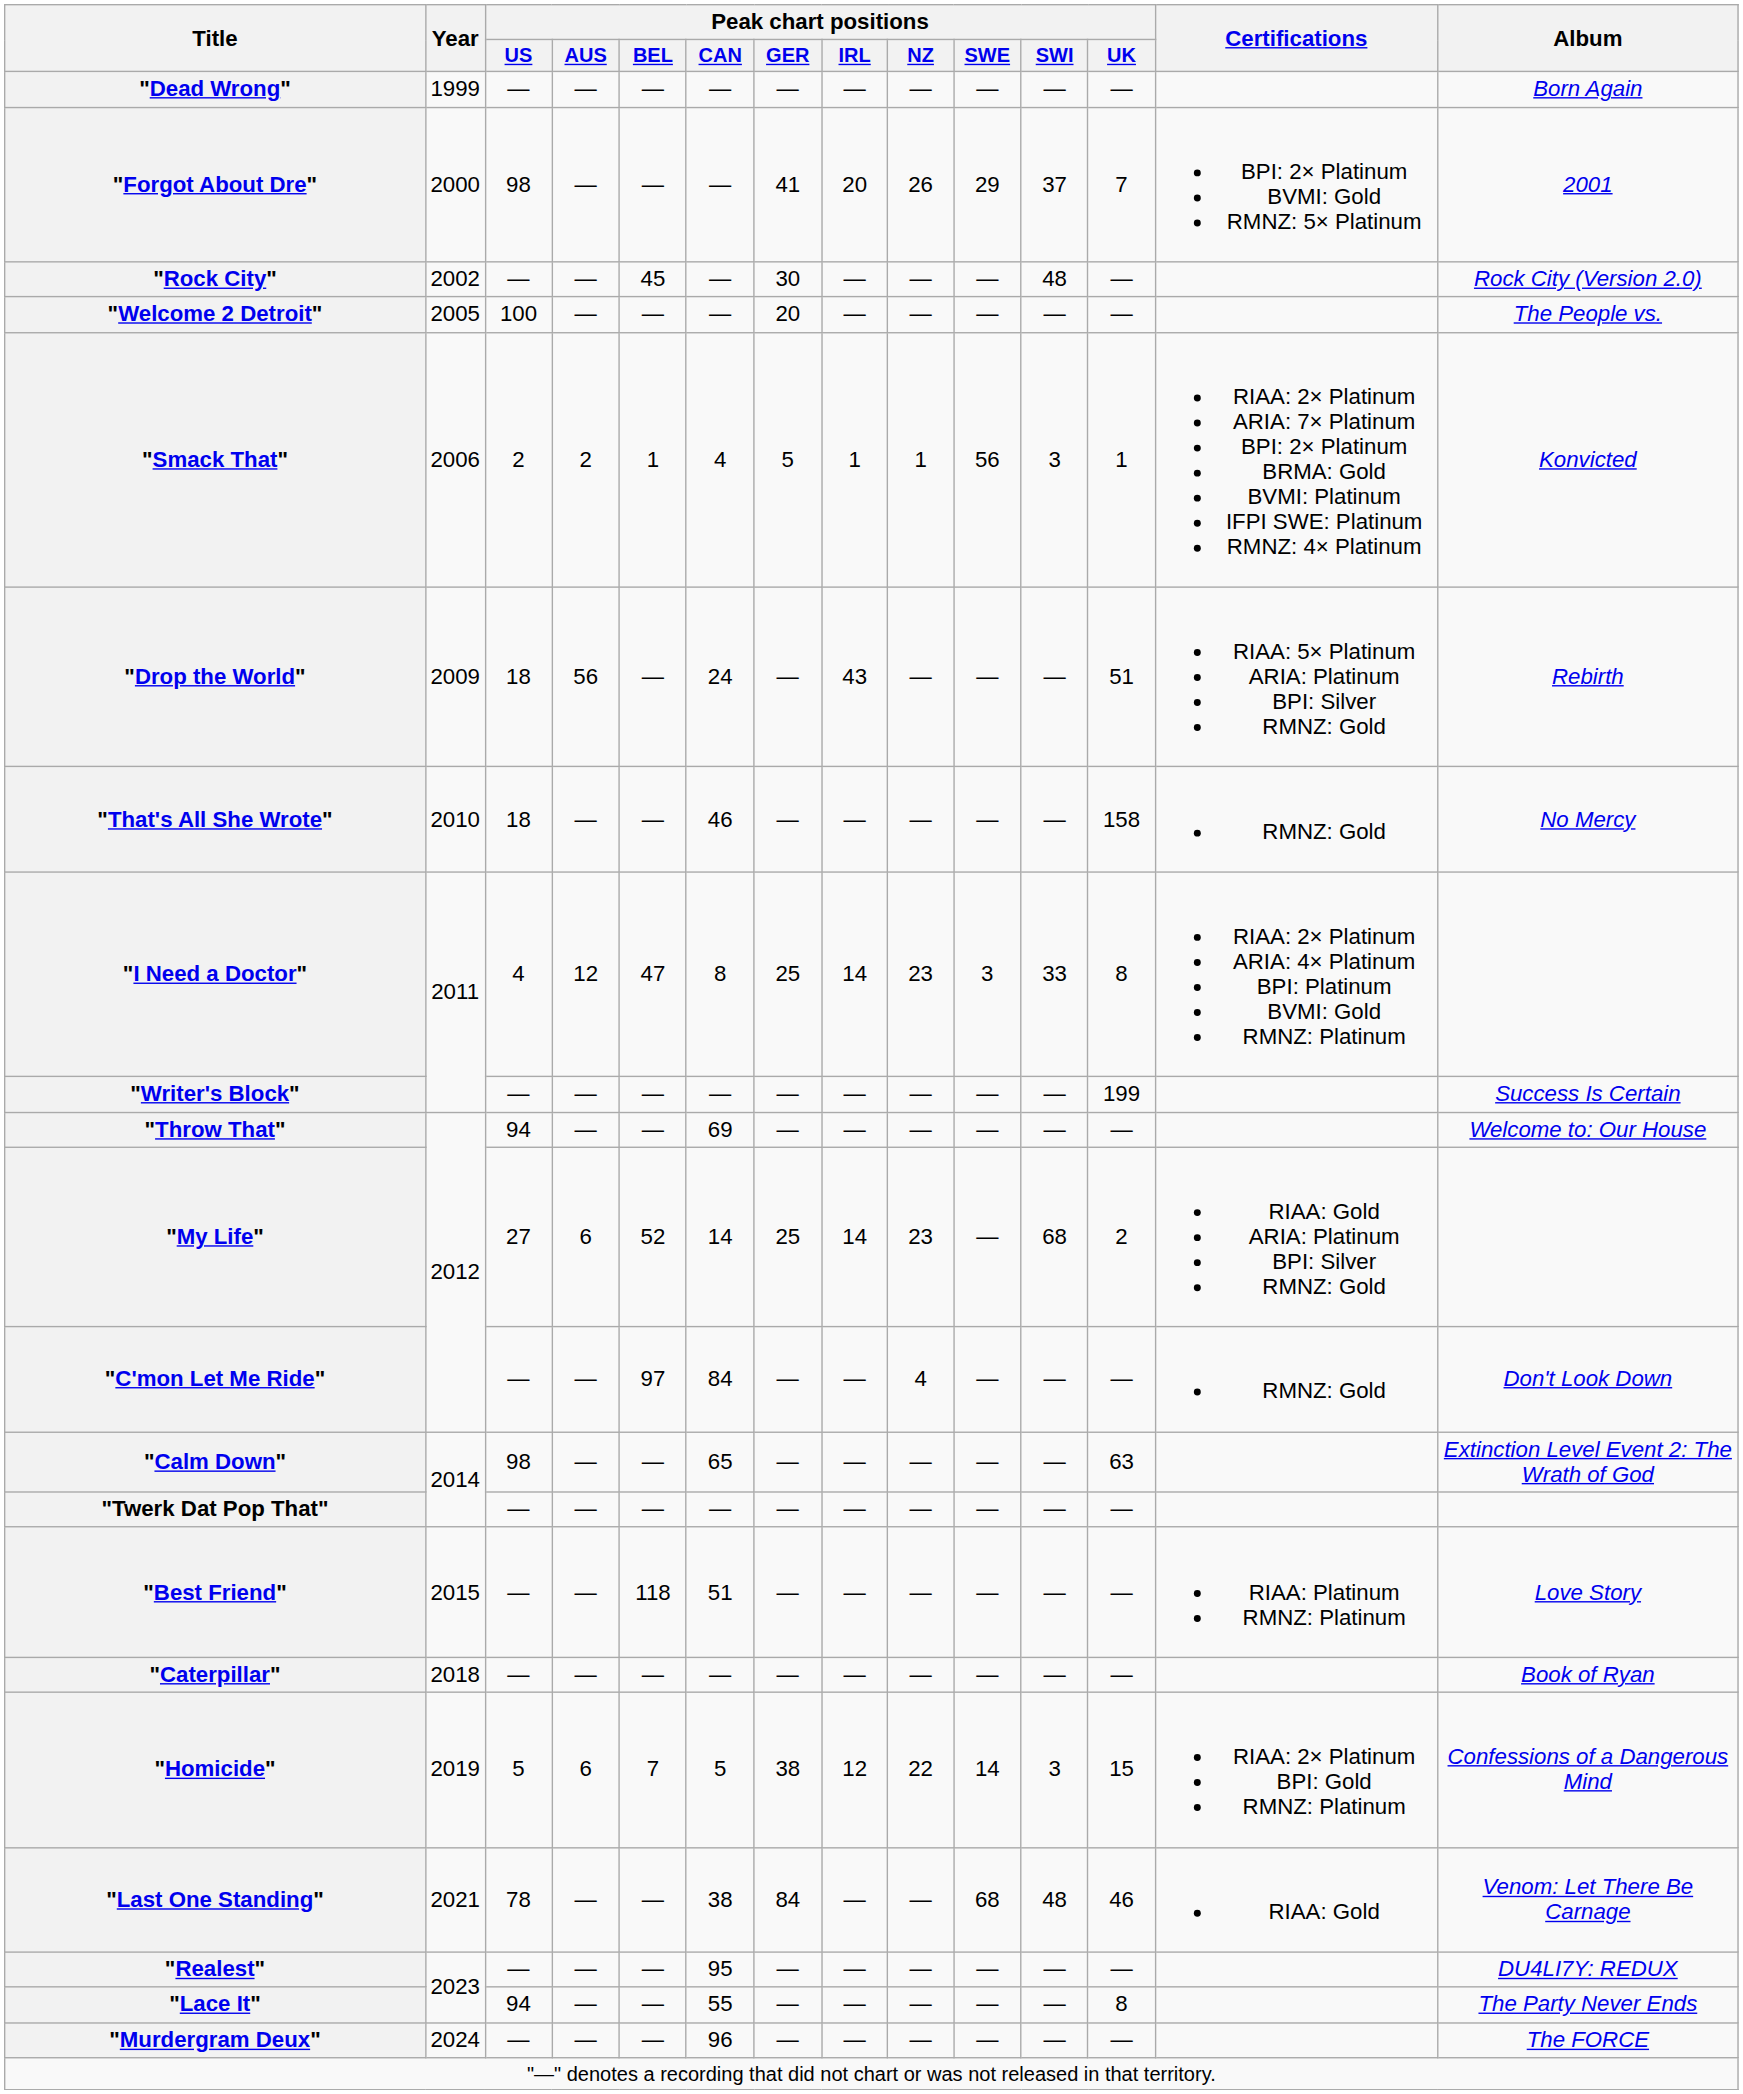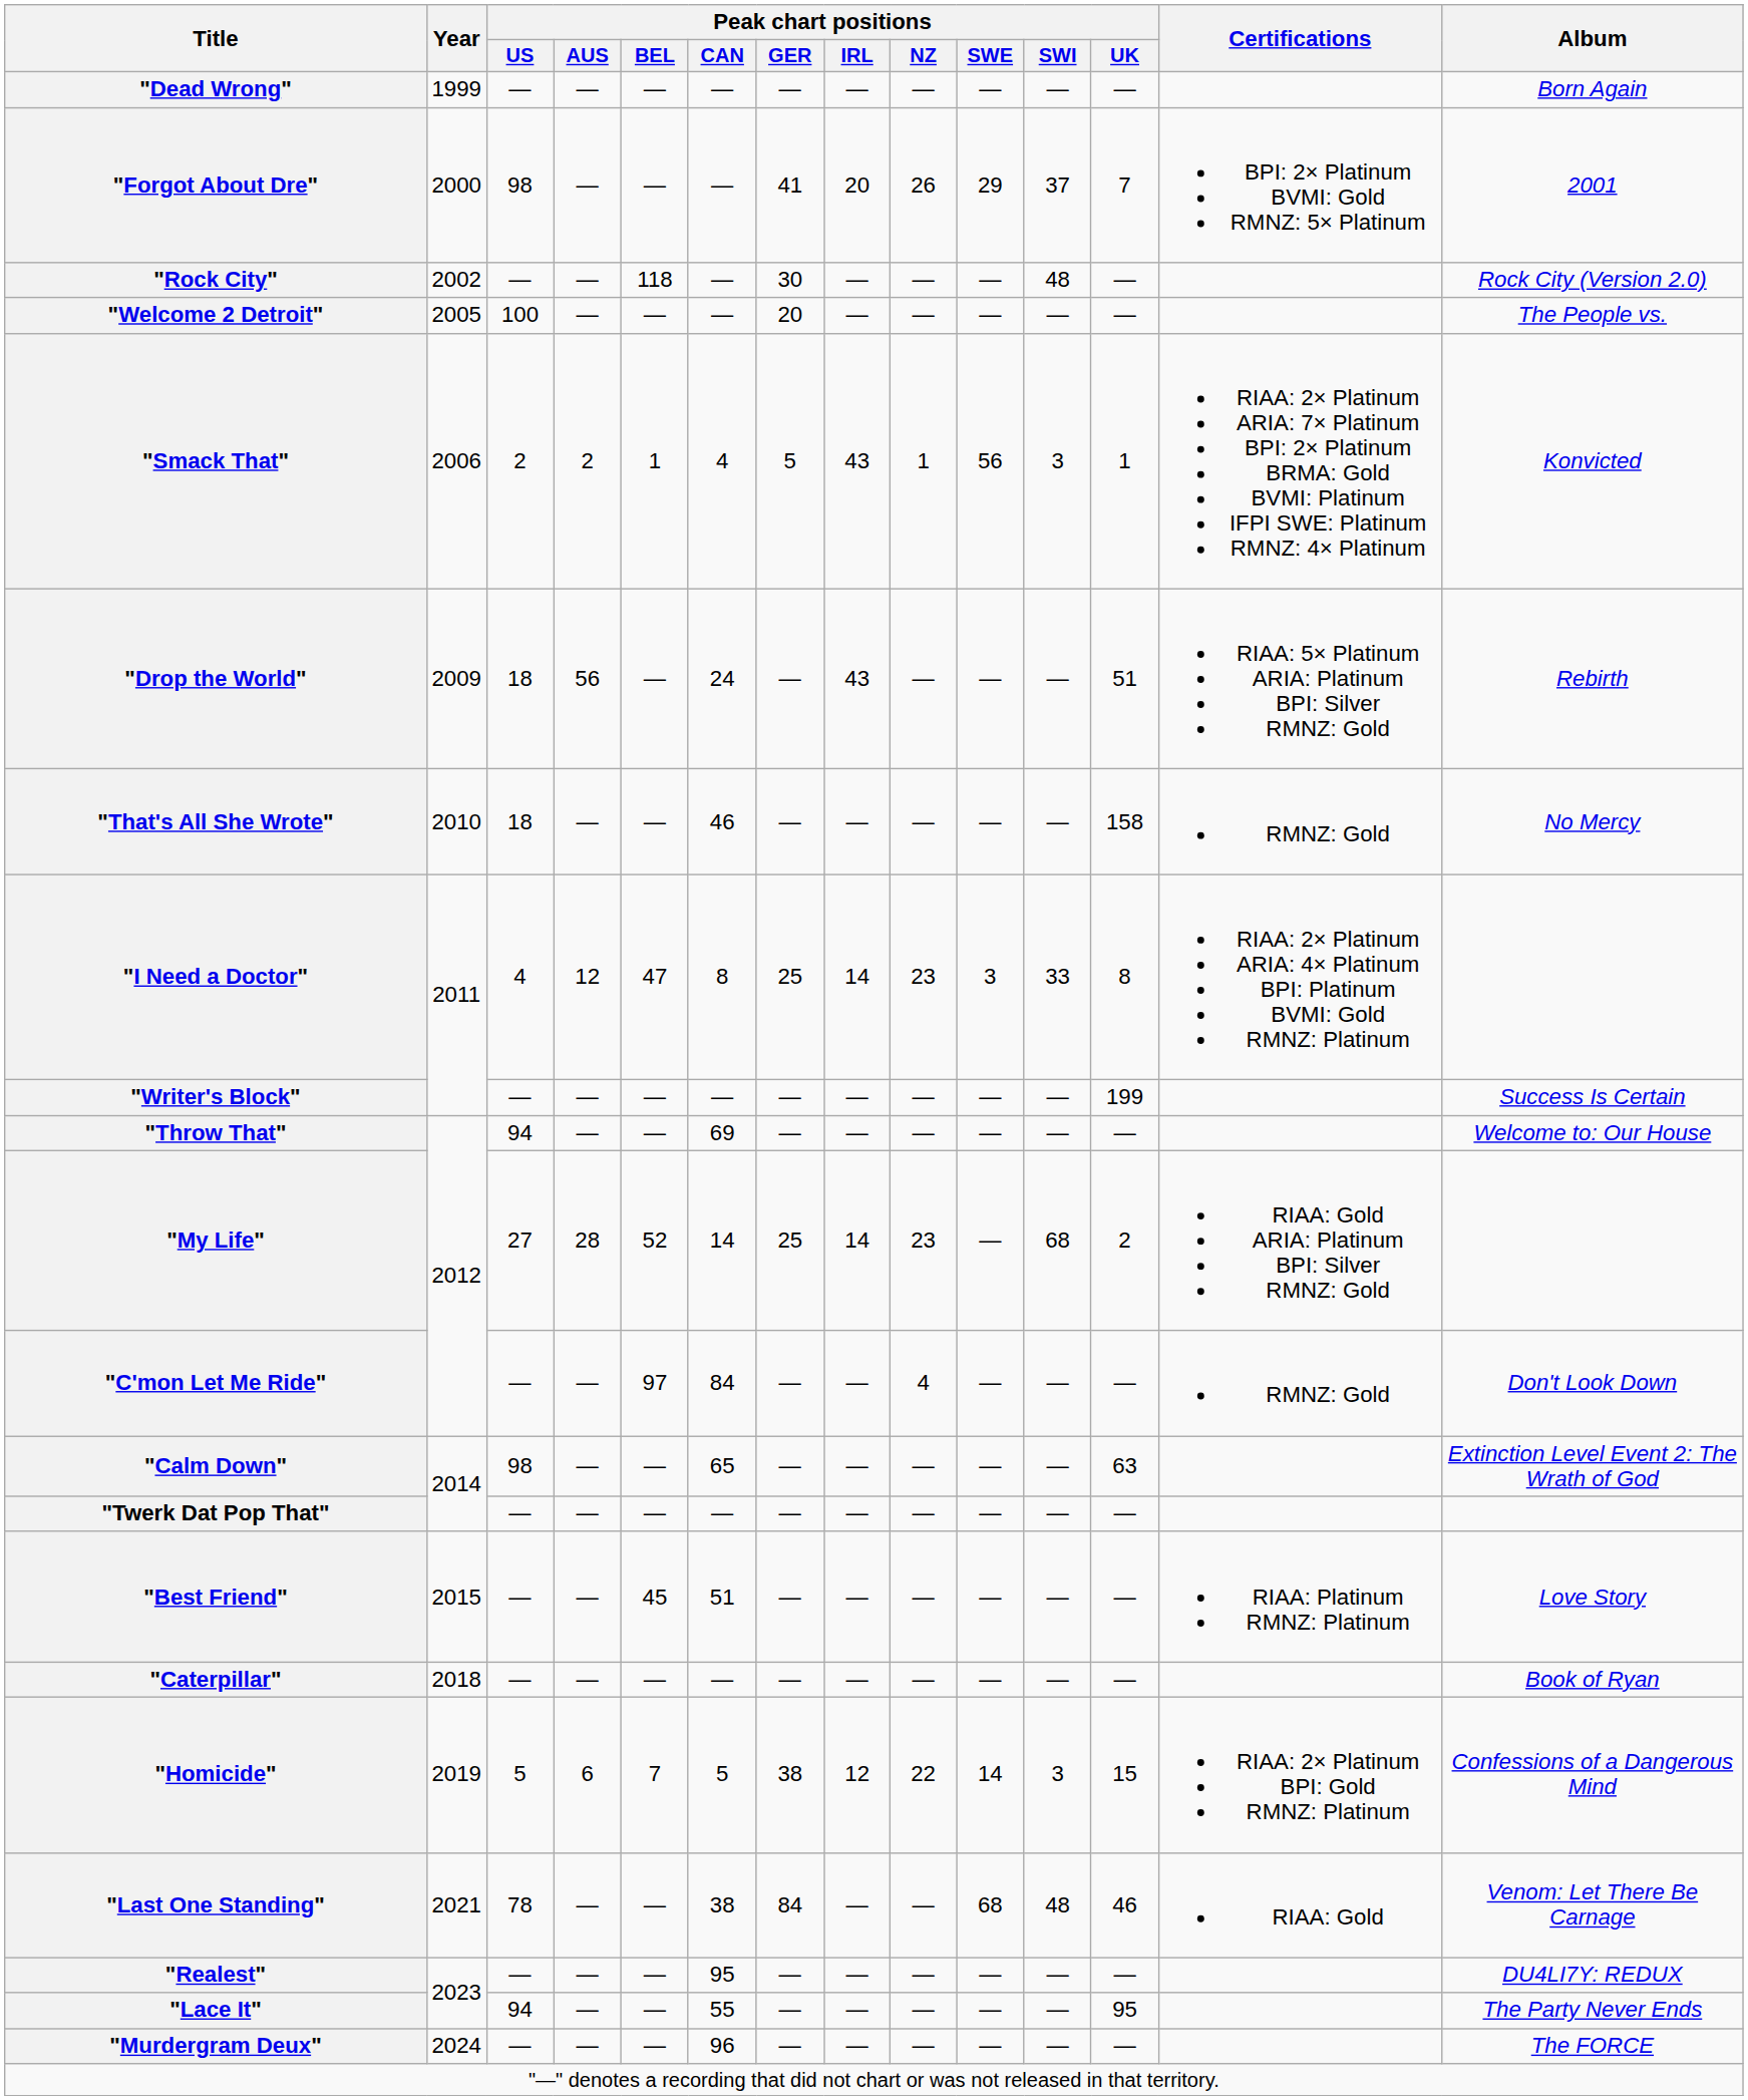"Rock City" | Peak chart positions / BEL: 45 -> 118
"Smack That" | Peak chart positions / IRL: 1 -> 43
"My Life" | Peak chart positions / AUS: 6 -> 28
"Best Friend" | Peak chart positions / BEL: 118 -> 45
"Lace It" | Peak chart positions / UK: 8 -> 95
